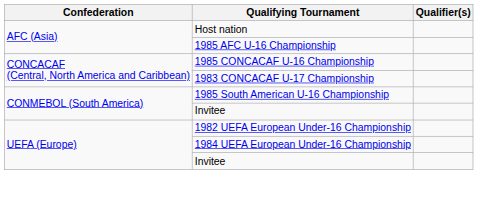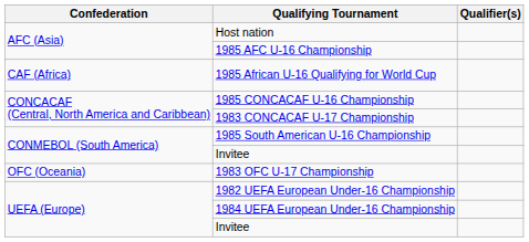+ row: CAF (Africa) | 1985 African U-16 Qualifying for World Cup
+ row: OFC (Oceania) | 1983 OFC U-17 Championship
